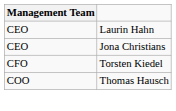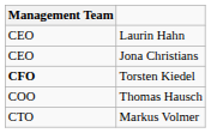Torsten Kiedel | Management Team: normal -> bold
+ row: CTO | Markus Volmer
